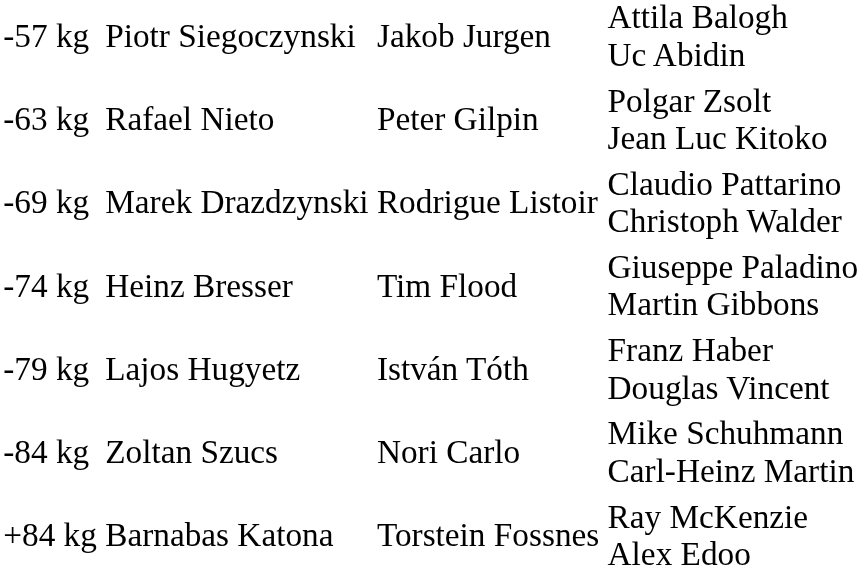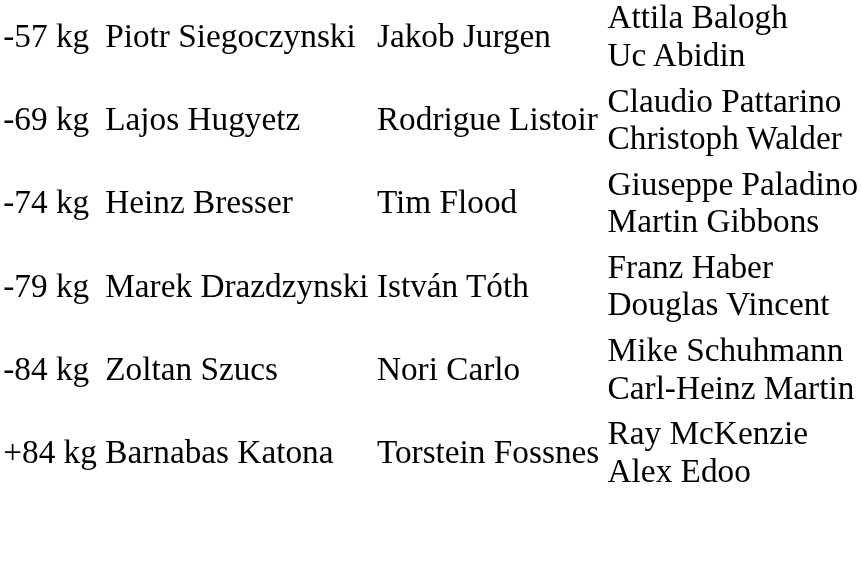- row: -63 kg | Rafael Nieto | Peter Gilpin | Polgar Zsolt Jean Luc Kitoko
-69 kg | column 2: Marek Drazdzynski -> Lajos Hugyetz
-79 kg | column 2: Lajos Hugyetz -> Marek Drazdzynski
